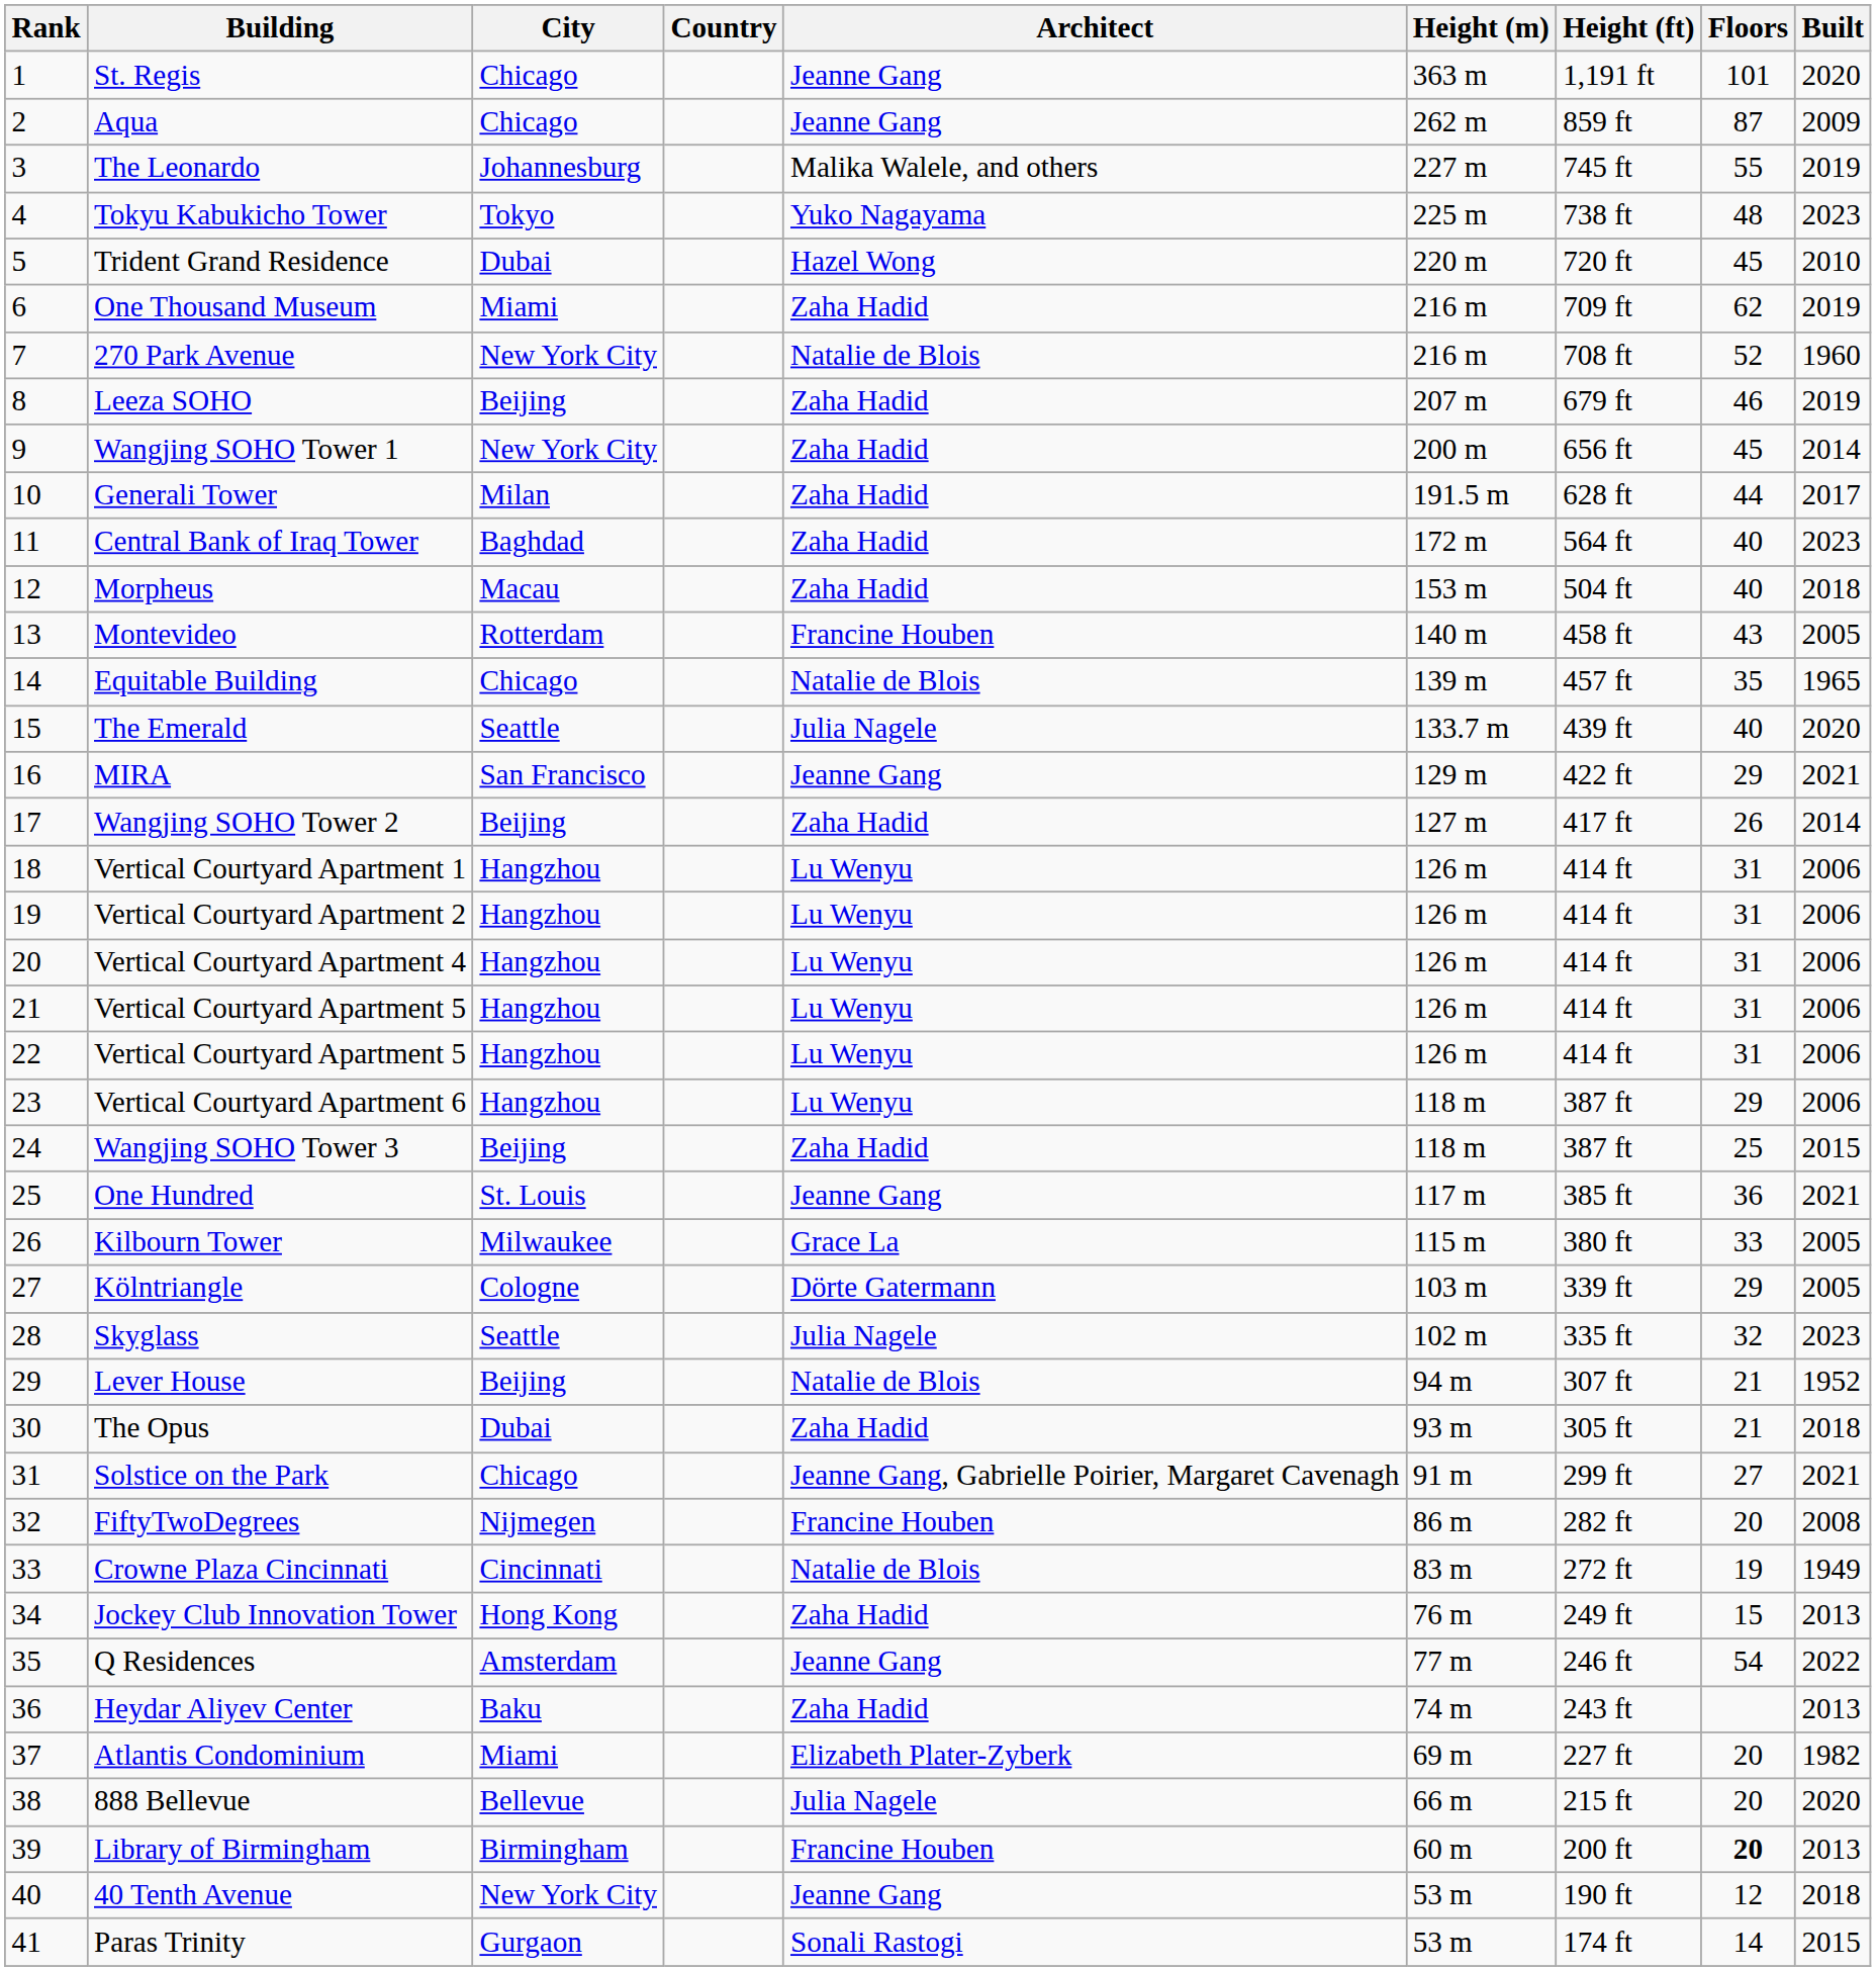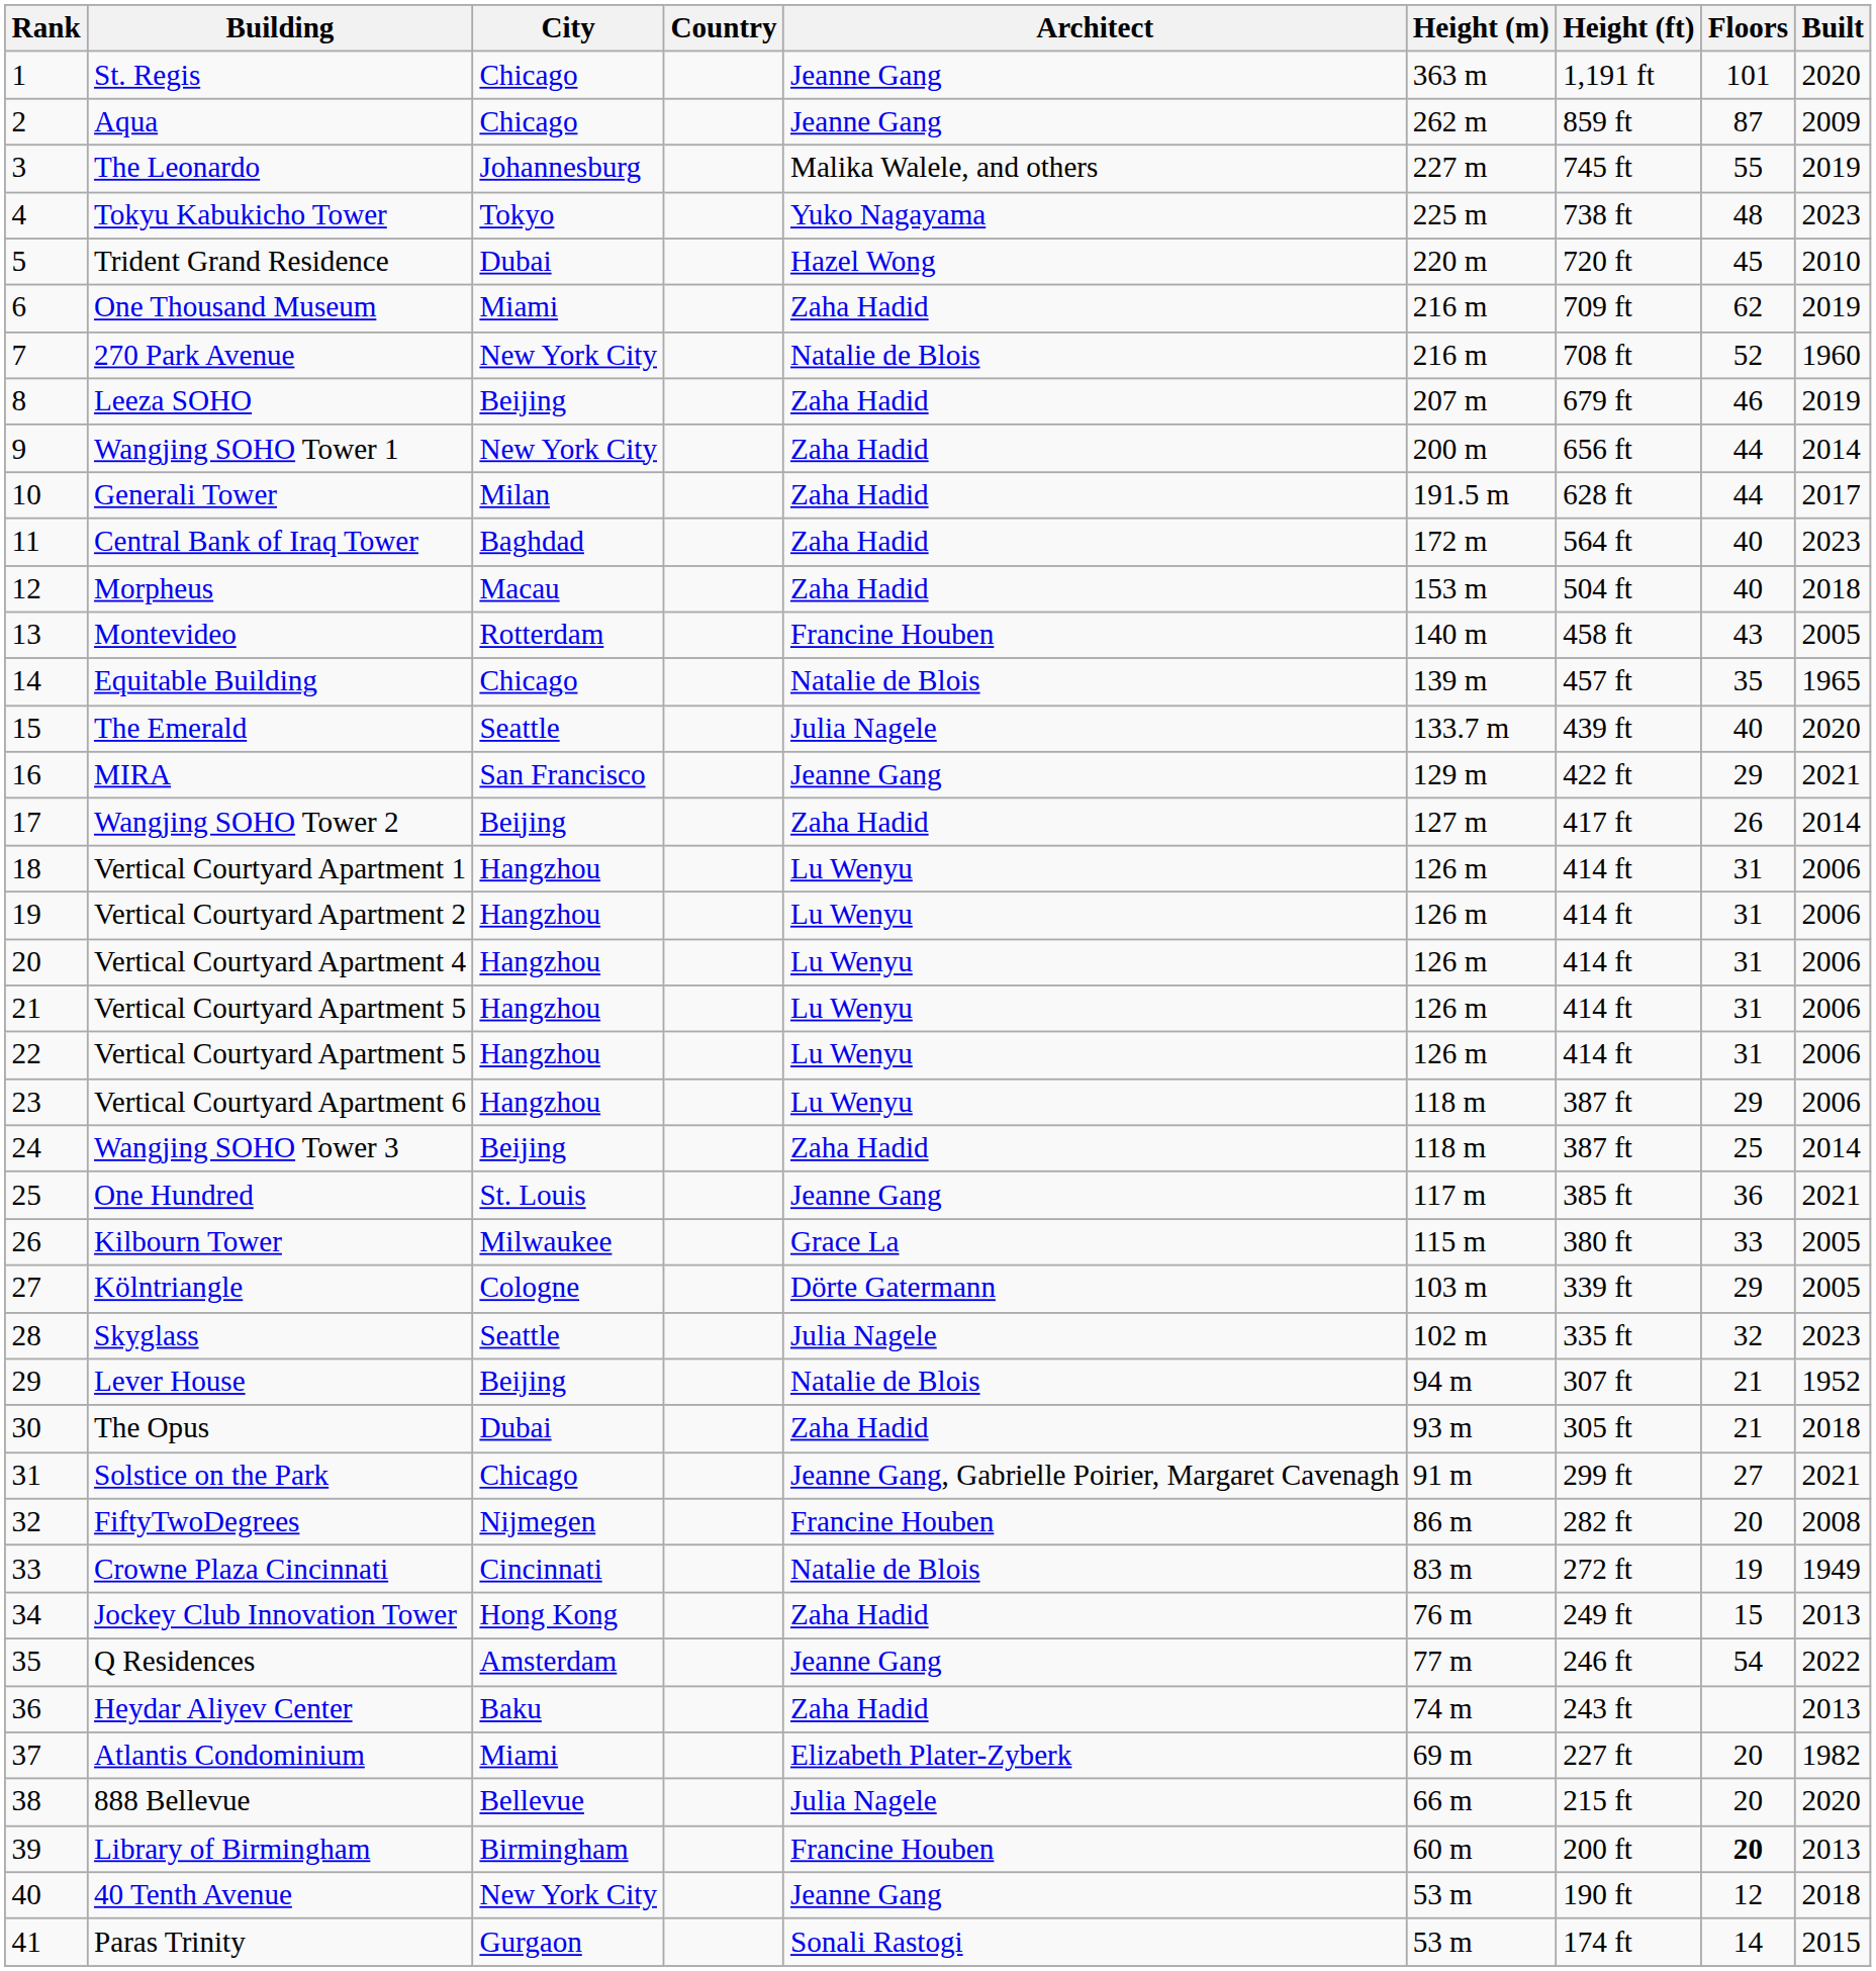Wangjing SOHO Tower 1 | Floors: 45 -> 44
Wangjing SOHO Tower 3 | Built: 2015 -> 2014
